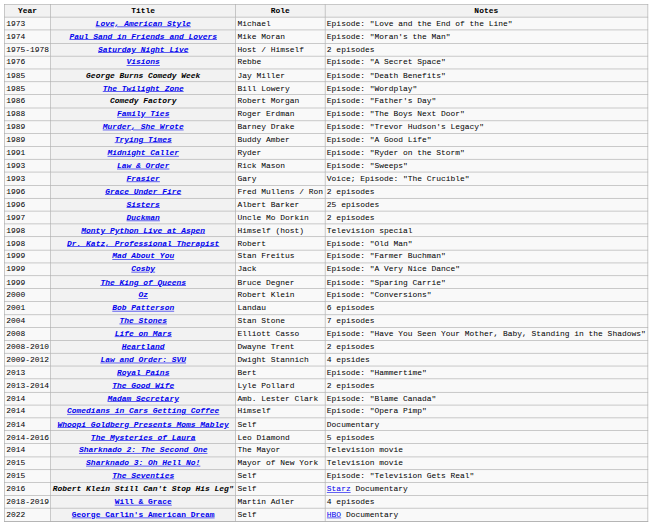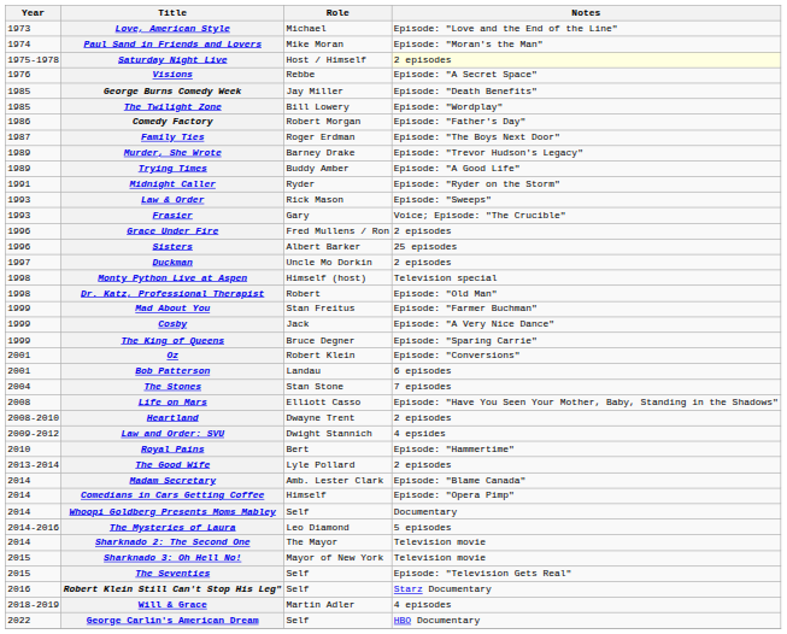Saturday Night Live | Notes: no background -> lightyellow background
Family Ties | Year: 1988 -> 1987
Oz | Year: 2000 -> 2001
Royal Pains | Year: 2013 -> 2010
